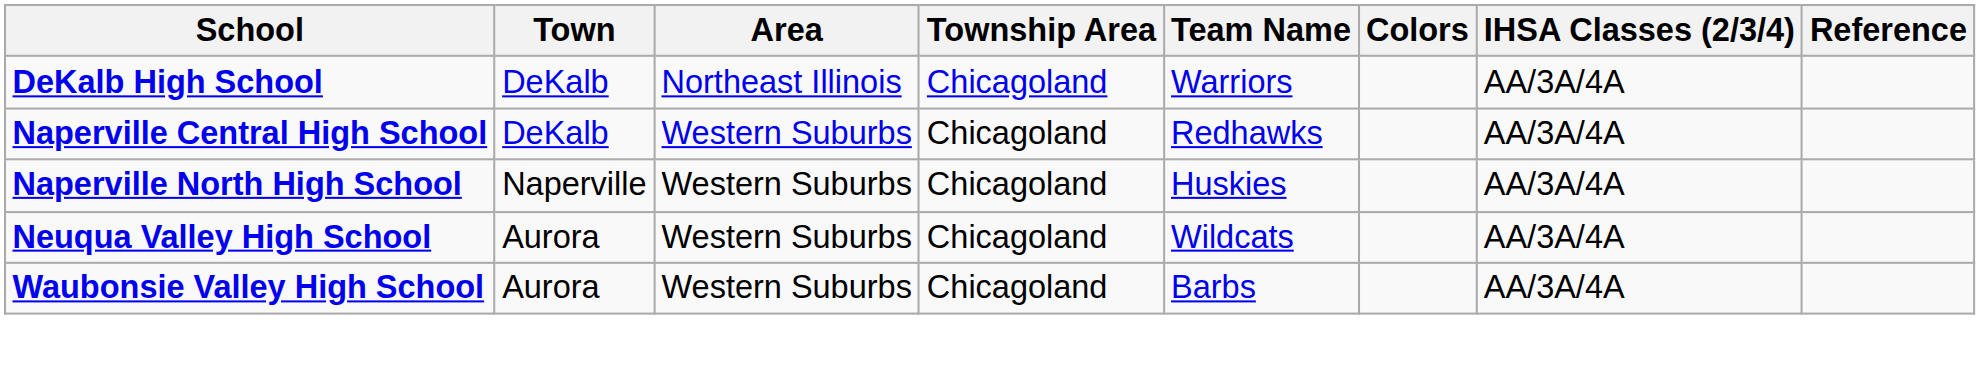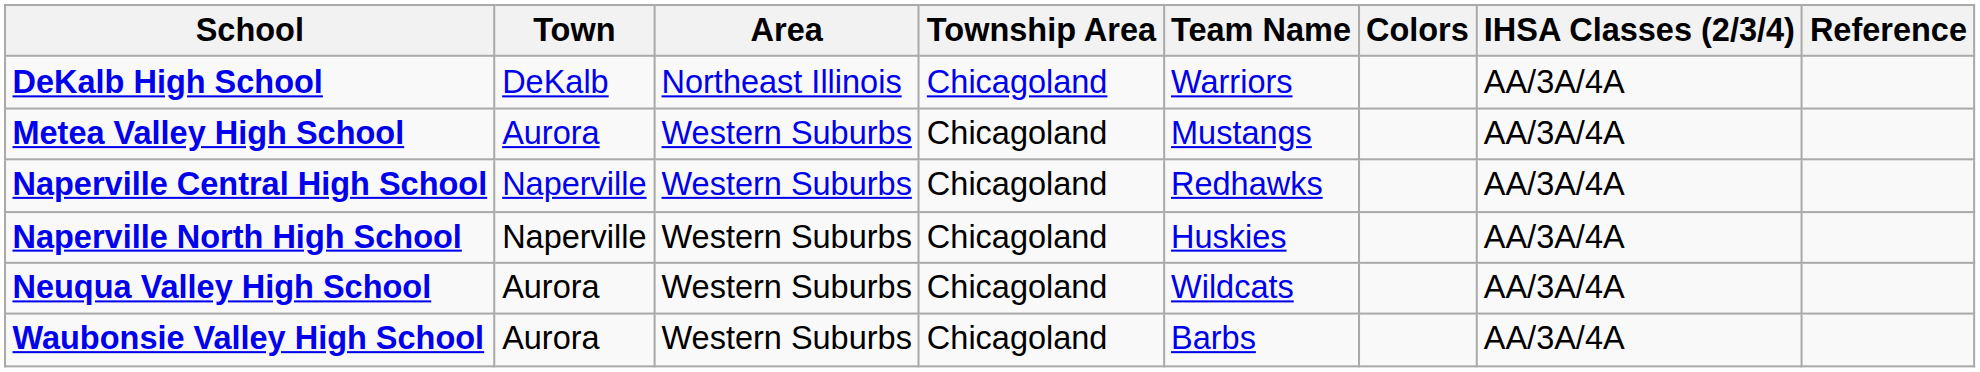+ row: Metea Valley High School | Aurora | Western Suburbs | Chicagoland | Mustangs | AA/3A/4A
Naperville Central High School | Town: DeKalb -> Naperville
